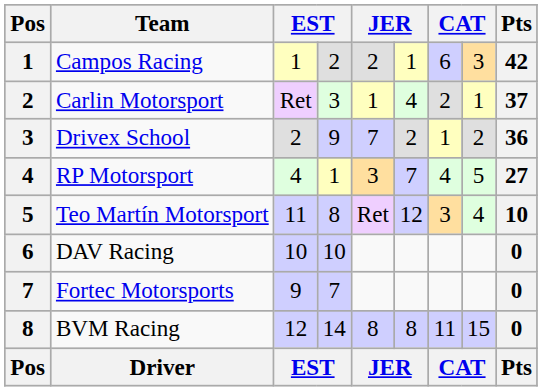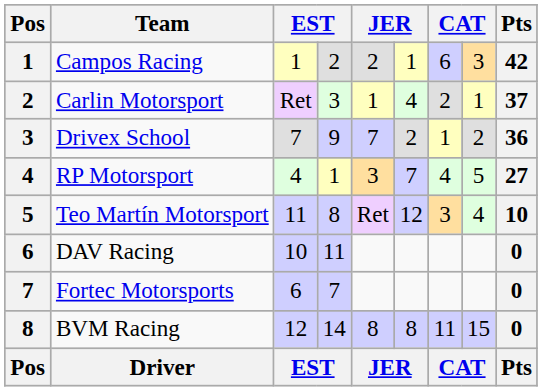Drivex School | column 3: 2 -> 7
DAV Racing | column 4: 10 -> 11
Fortec Motorsports | column 3: 9 -> 6
